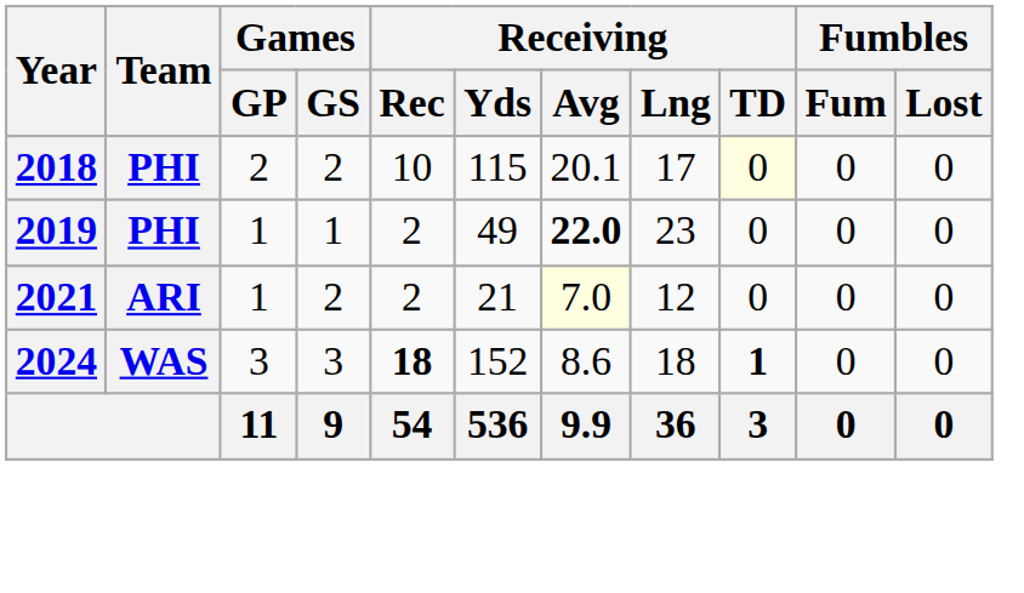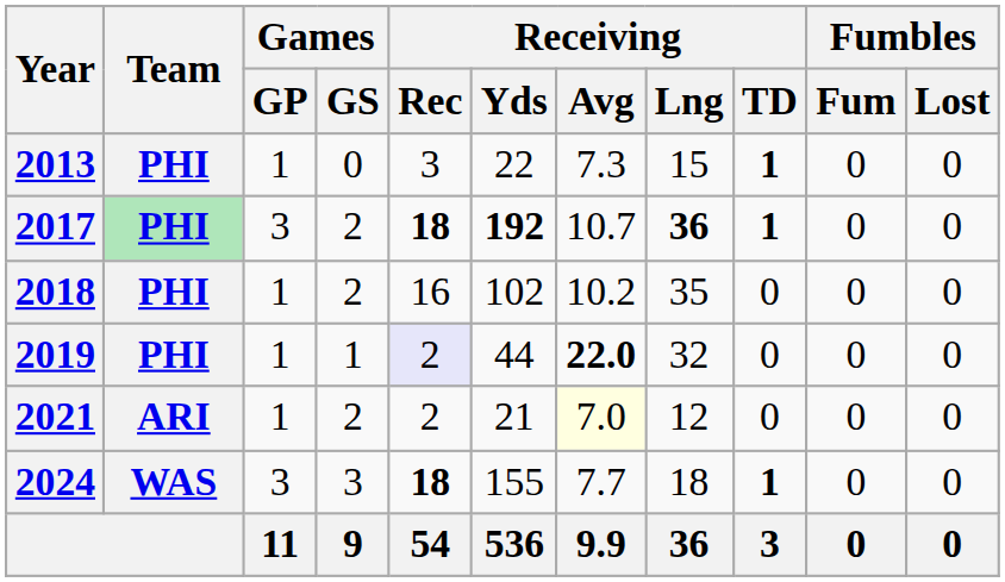+ row: 2013 | PHI | 1 | 0 | 3 | 22 | 7.3 | 15 | 1 | 0 | 0
+ row: 2017 | PHI | 3 | 2 | 18 | 192 | 10.7 | 36 | 1 | 0 | 0
2018 | Games / GP: 2 -> 1
2018 | Receiving / Rec: 10 -> 16
2018 | Receiving / Yds: 115 -> 102
2018 | Receiving / Avg: 20.1 -> 10.2
2018 | Receiving / Lng: 17 -> 35
2018 | Receiving / TD: lightyellow background -> no background
2019 | Receiving / Rec: no background -> lavender background
2019 | Receiving / Yds: 49 -> 44
2019 | Receiving / Lng: 23 -> 32
2024 | Receiving / Yds: 152 -> 155
2024 | Receiving / Avg: 8.6 -> 7.7
